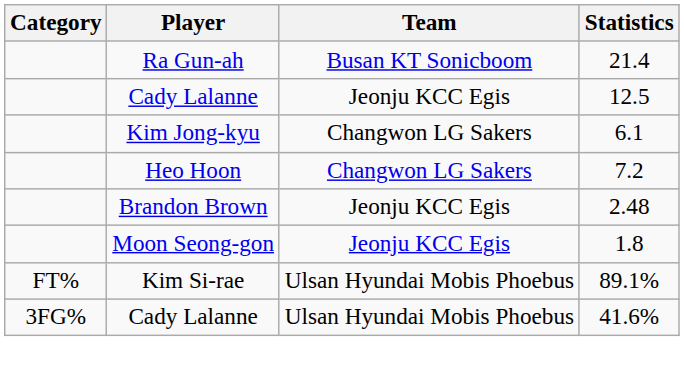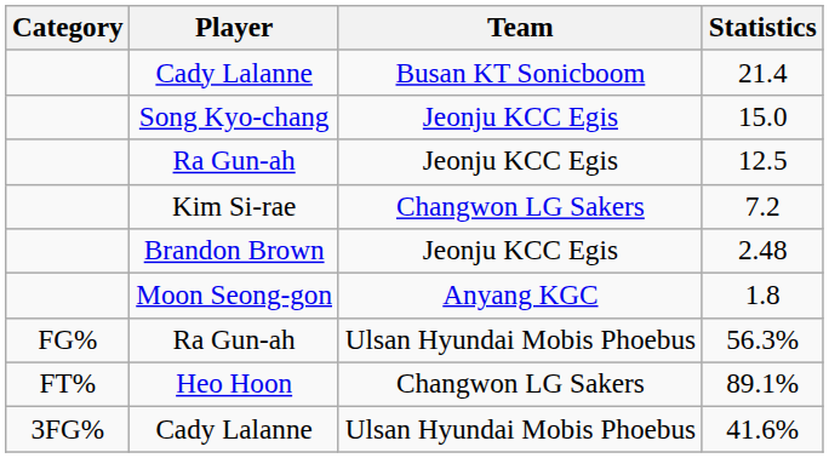21.4 | Player: Ra Gun-ah -> Cady Lalanne
+ row: Song Kyo-chang | Jeonju KCC Egis | 15.0
12.5 | Player: Cady Lalanne -> Ra Gun-ah
- row: Kim Jong-kyu | Changwon LG Sakers | 6.1
7.2 | Player: Heo Hoon -> Kim Si-rae
1.8 | Team: Jeonju KCC Egis -> Anyang KGC
+ row: FG% | Ra Gun-ah | Ulsan Hyundai Mobis Phoebus | 56.3%
89.1% | Player: Kim Si-rae -> Heo Hoon
89.1% | Team: Ulsan Hyundai Mobis Phoebus -> Changwon LG Sakers
